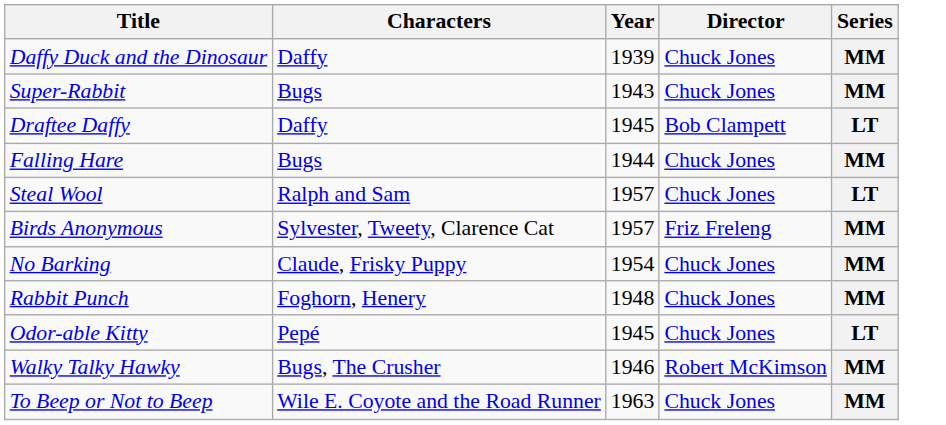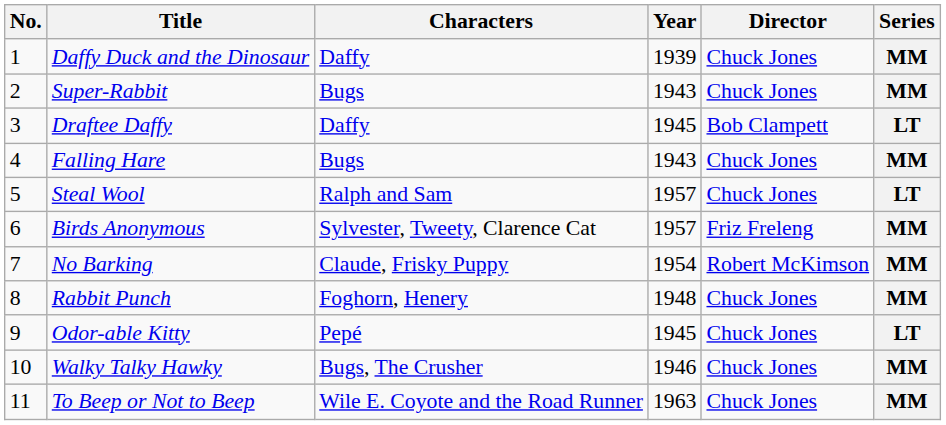+ column: No. | 1 | 2 | 3 | 4 | 5 | 6 | 7 | 8 | 9 | 10 | 11
Falling Hare | Year: 1944 -> 1943
No Barking | Director: Chuck Jones -> Robert McKimson
Walky Talky Hawky | Director: Robert McKimson -> Chuck Jones
